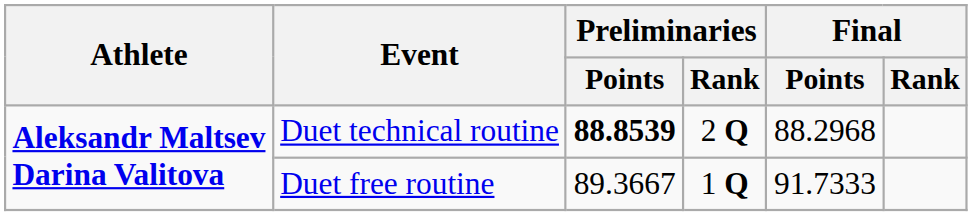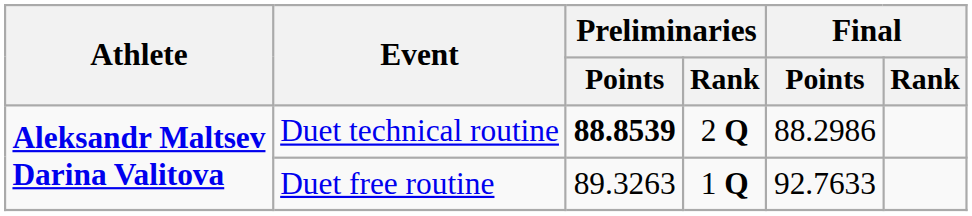Duet technical routine | Final / Points: 88.2968 -> 88.2986
Duet free routine | Preliminaries / Points: 89.3667 -> 89.3263
Duet free routine | Final / Points: 91.7333 -> 92.7633
